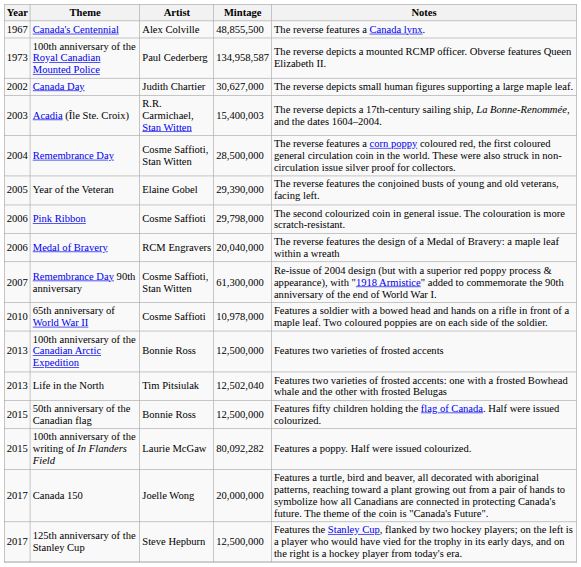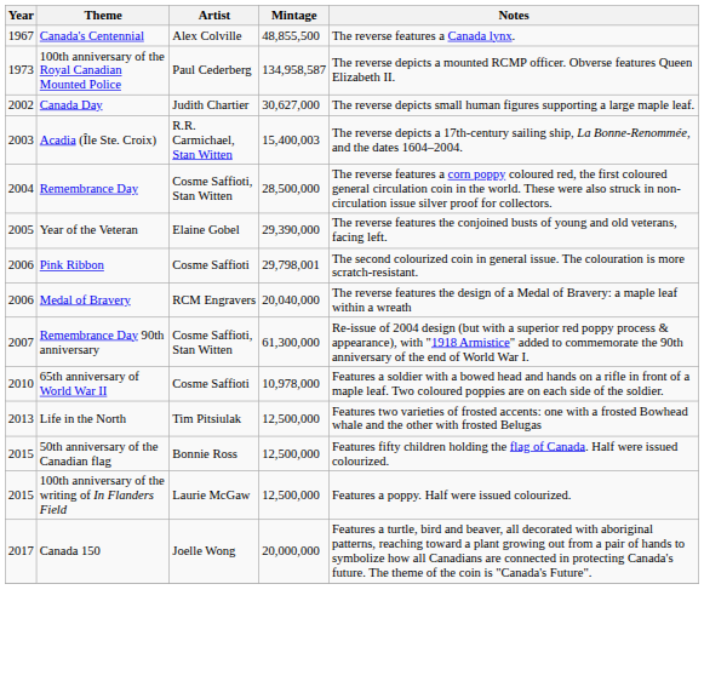Pink Ribbon | Mintage: 29,798,000 -> 29,798,001
- row: 2013 | 100th anniversary of the Canadian Arctic Expedition | Bonnie Ross | 12,500,000 | Features two varieties of frosted accents
Life in the North | Mintage: 12,502,040 -> 12,500,000
100th anniversary of the writing of In Flanders Field | Mintage: 80,092,282 -> 12,500,000
- row: 2017 | 125th anniversary of the Stanley Cup | Steve Hepburn | 12,500,000 | Features the Stanley Cup, flanked by two hockey players; on the left is a player who would have vied for the trophy in its early days, and on the right is a hockey player from today's era.
